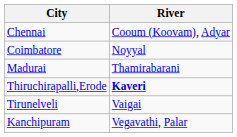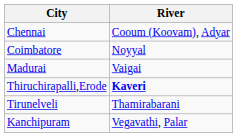Madurai | River: Thamirabarani -> Vaigai
Tirunelveli | River: Vaigai -> Thamirabarani
